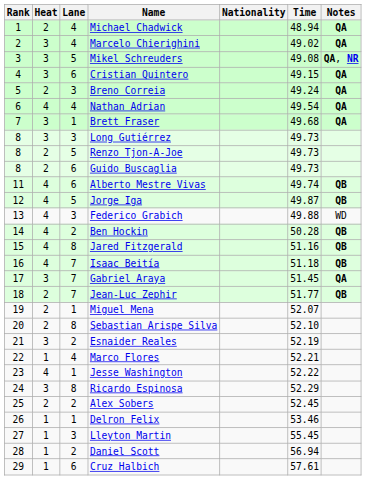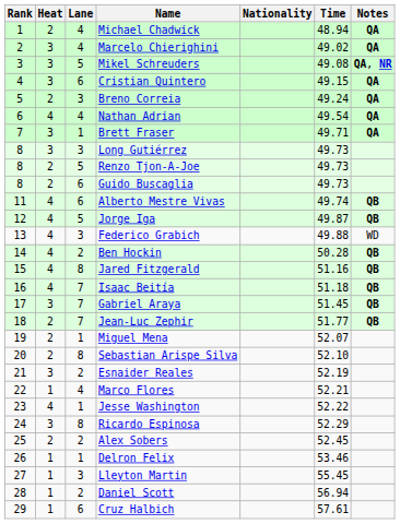Brett Fraser | Time: 49.68 -> 49.71
Gabriel Araya | Notes: QA -> QB
